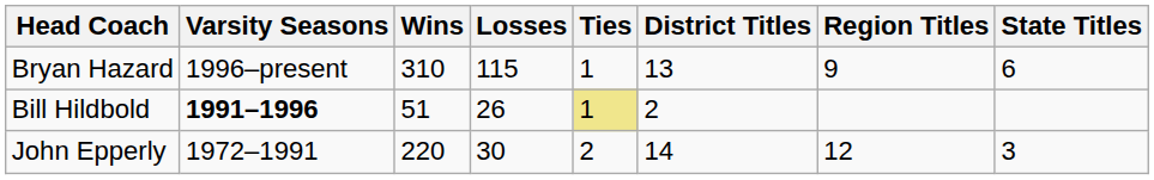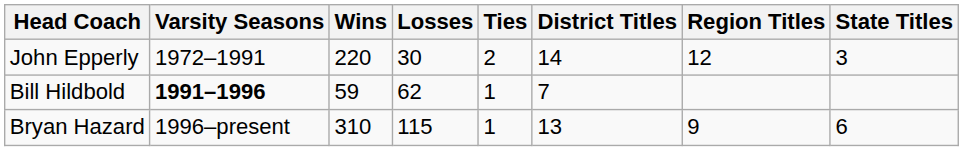rows swapped: John Epperly <-> Bryan Hazard
Bill Hildbold | Wins: 51 -> 59
Bill Hildbold | Losses: 26 -> 62
Bill Hildbold | Ties: khaki background -> no background
Bill Hildbold | District Titles: 2 -> 7
